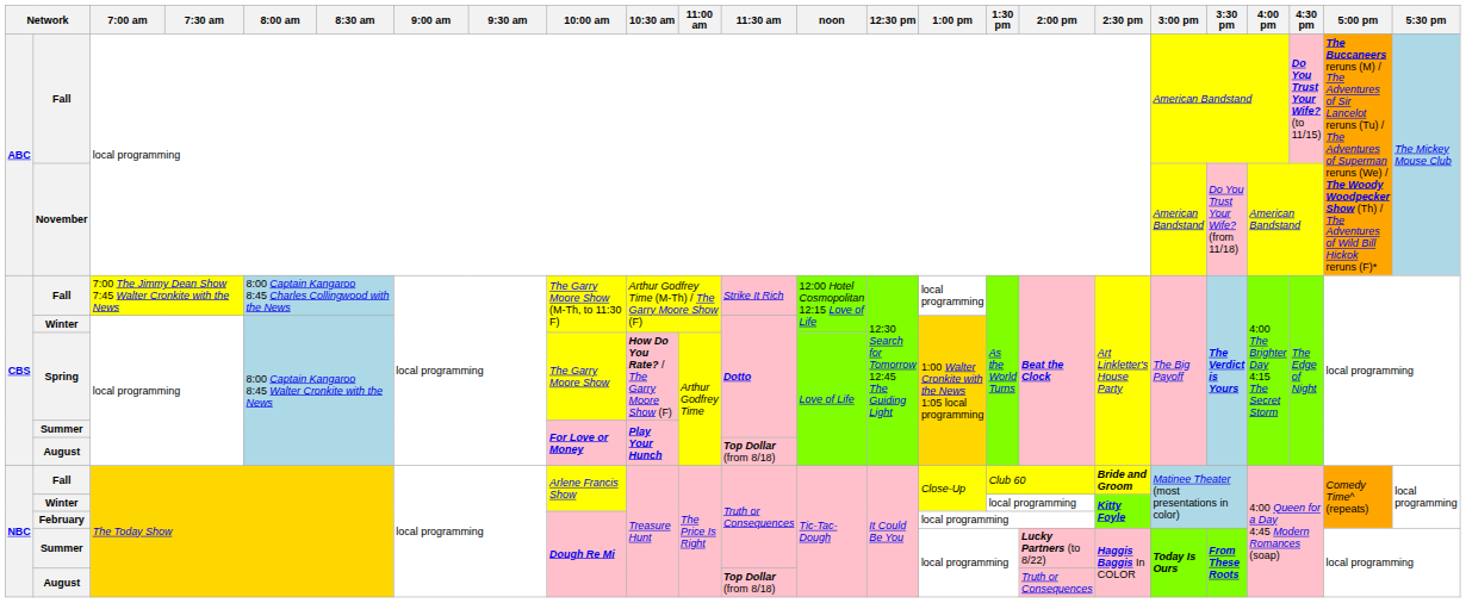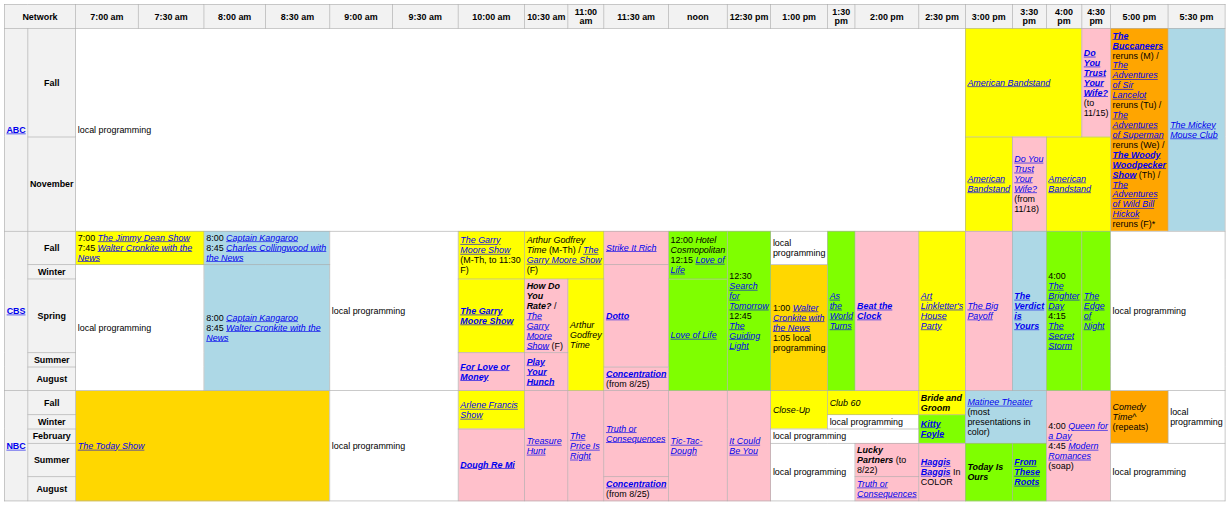Spring | 10:00 am: normal -> bold
CBS / August | 11:30 am: Top Dollar (from 8/18) -> Concentration (from 8/25)
NBC / August | 11:30 am: Top Dollar (from 8/18) -> Concentration (from 8/25)
